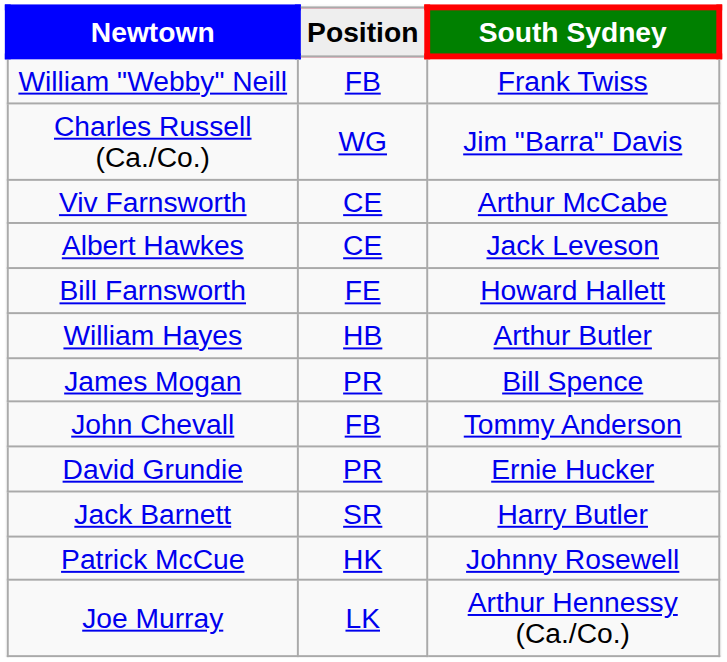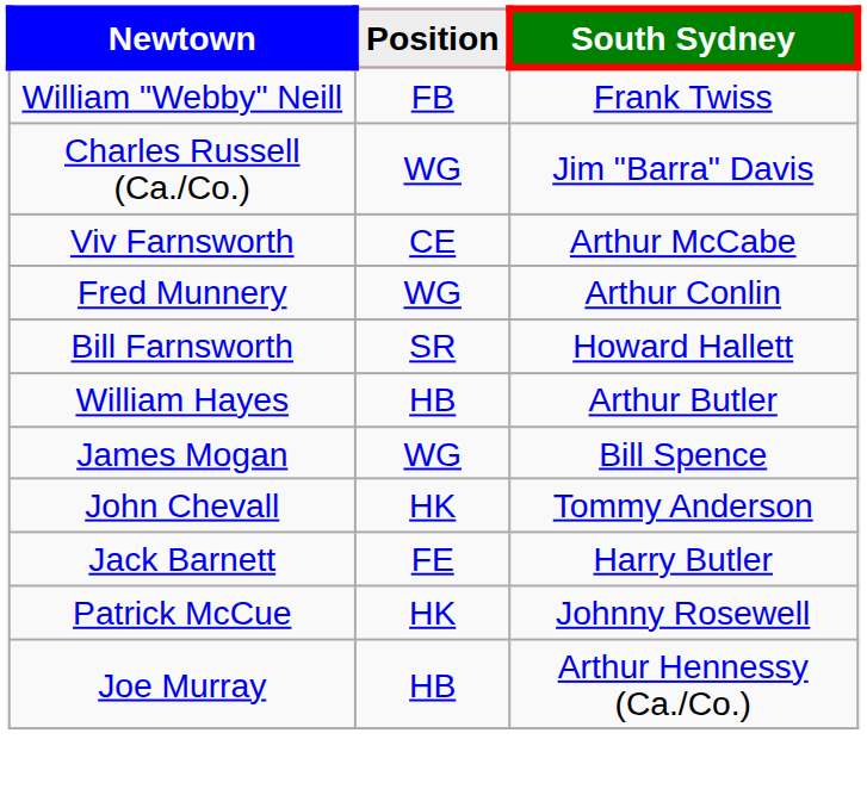- row: Albert Hawkes | CE | Jack Leveson
+ row: Fred Munnery | WG | Arthur Conlin
Bill Farnsworth | Position: FE -> SR
James Mogan | Position: PR -> WG
John Chevall | Position: FB -> HK
- row: David Grundie | PR | Ernie Hucker
Jack Barnett | Position: SR -> FE
Joe Murray | Position: LK -> HB
